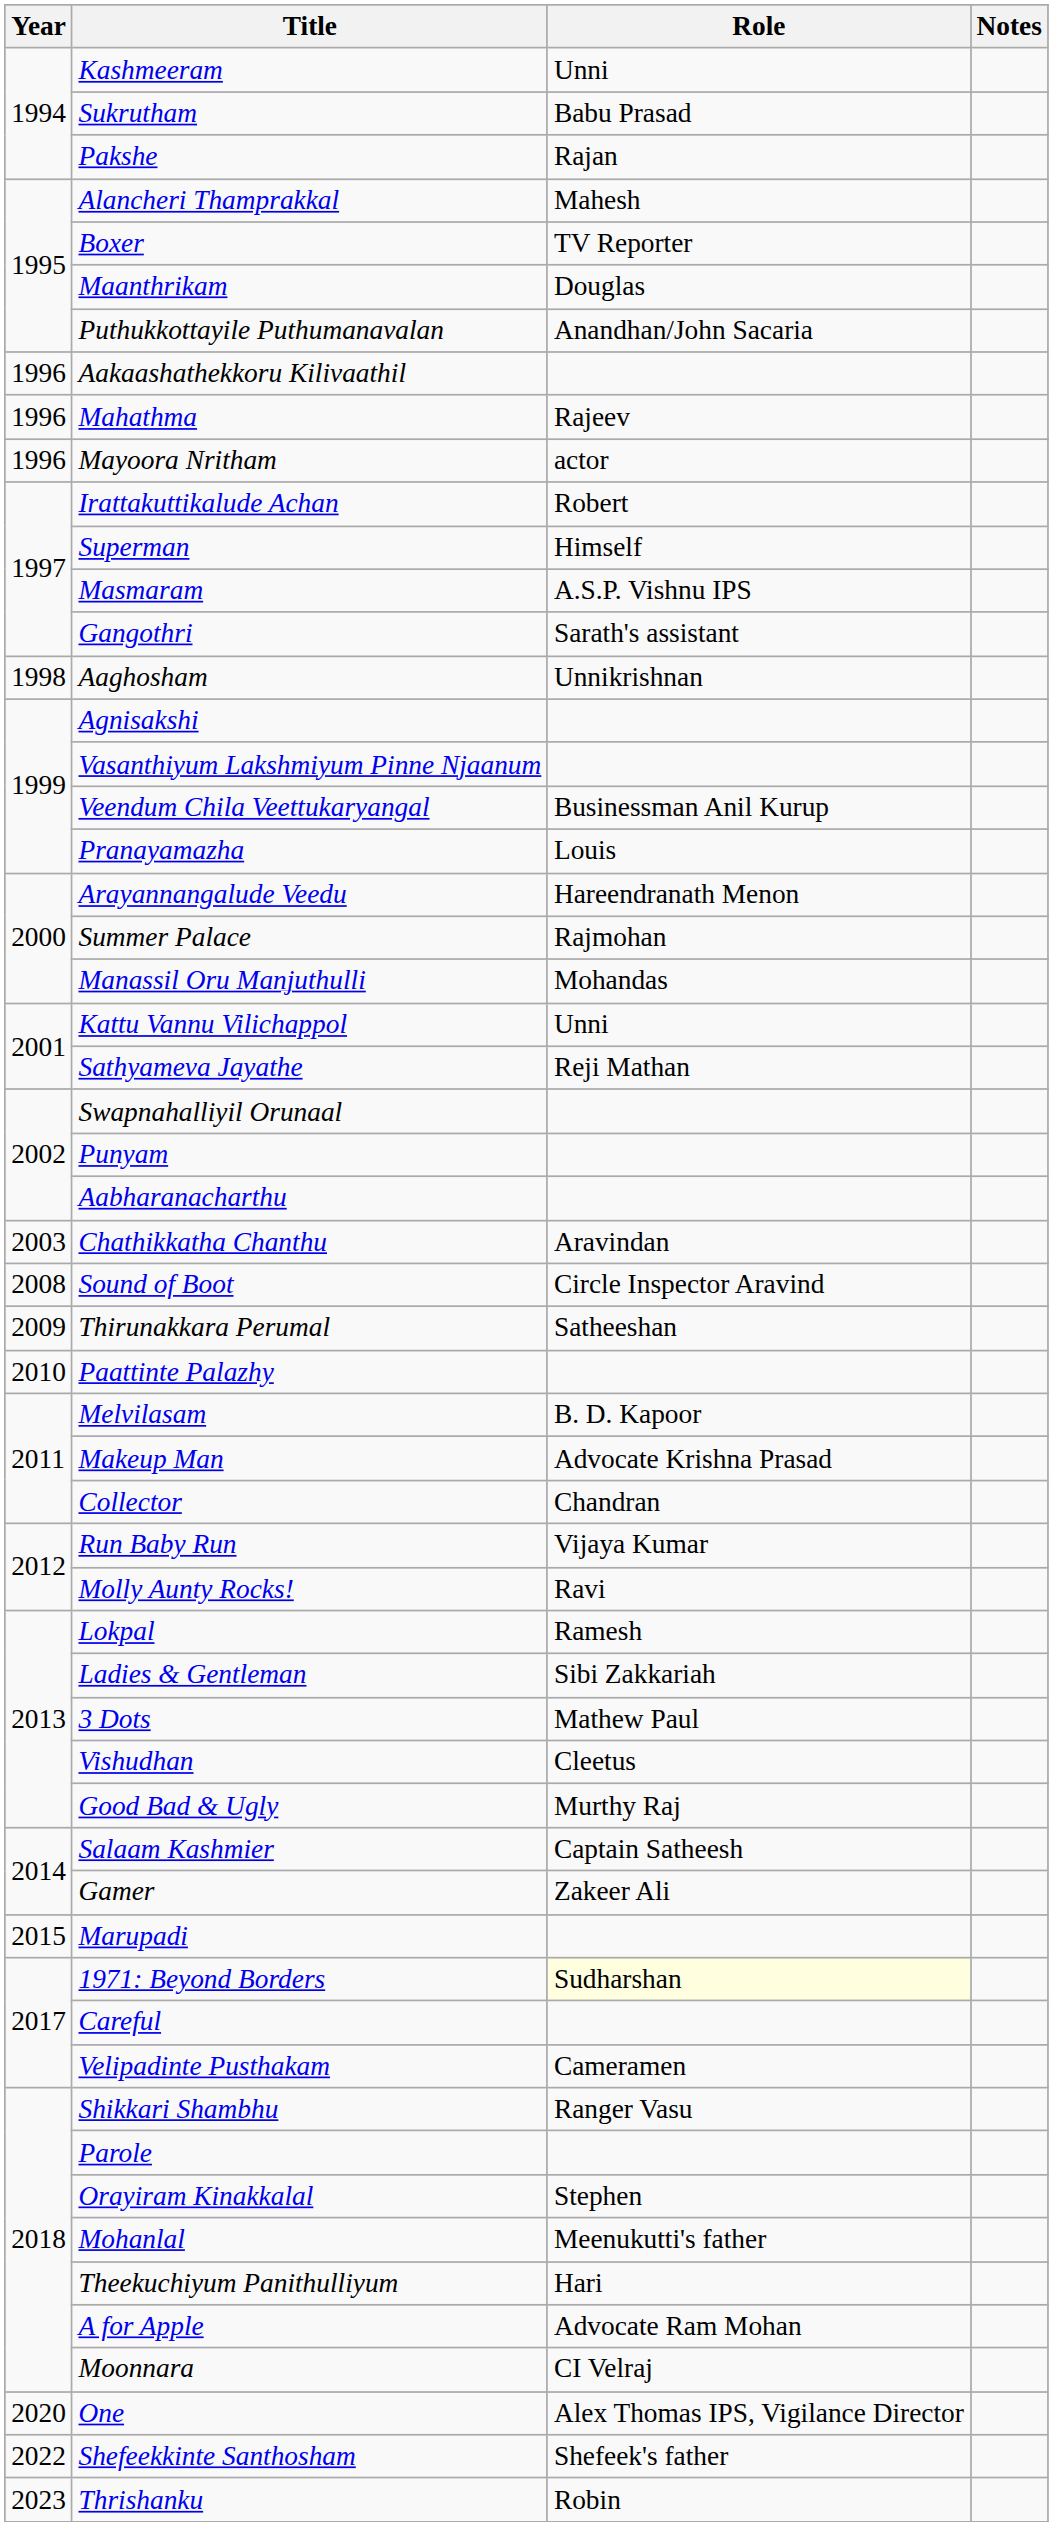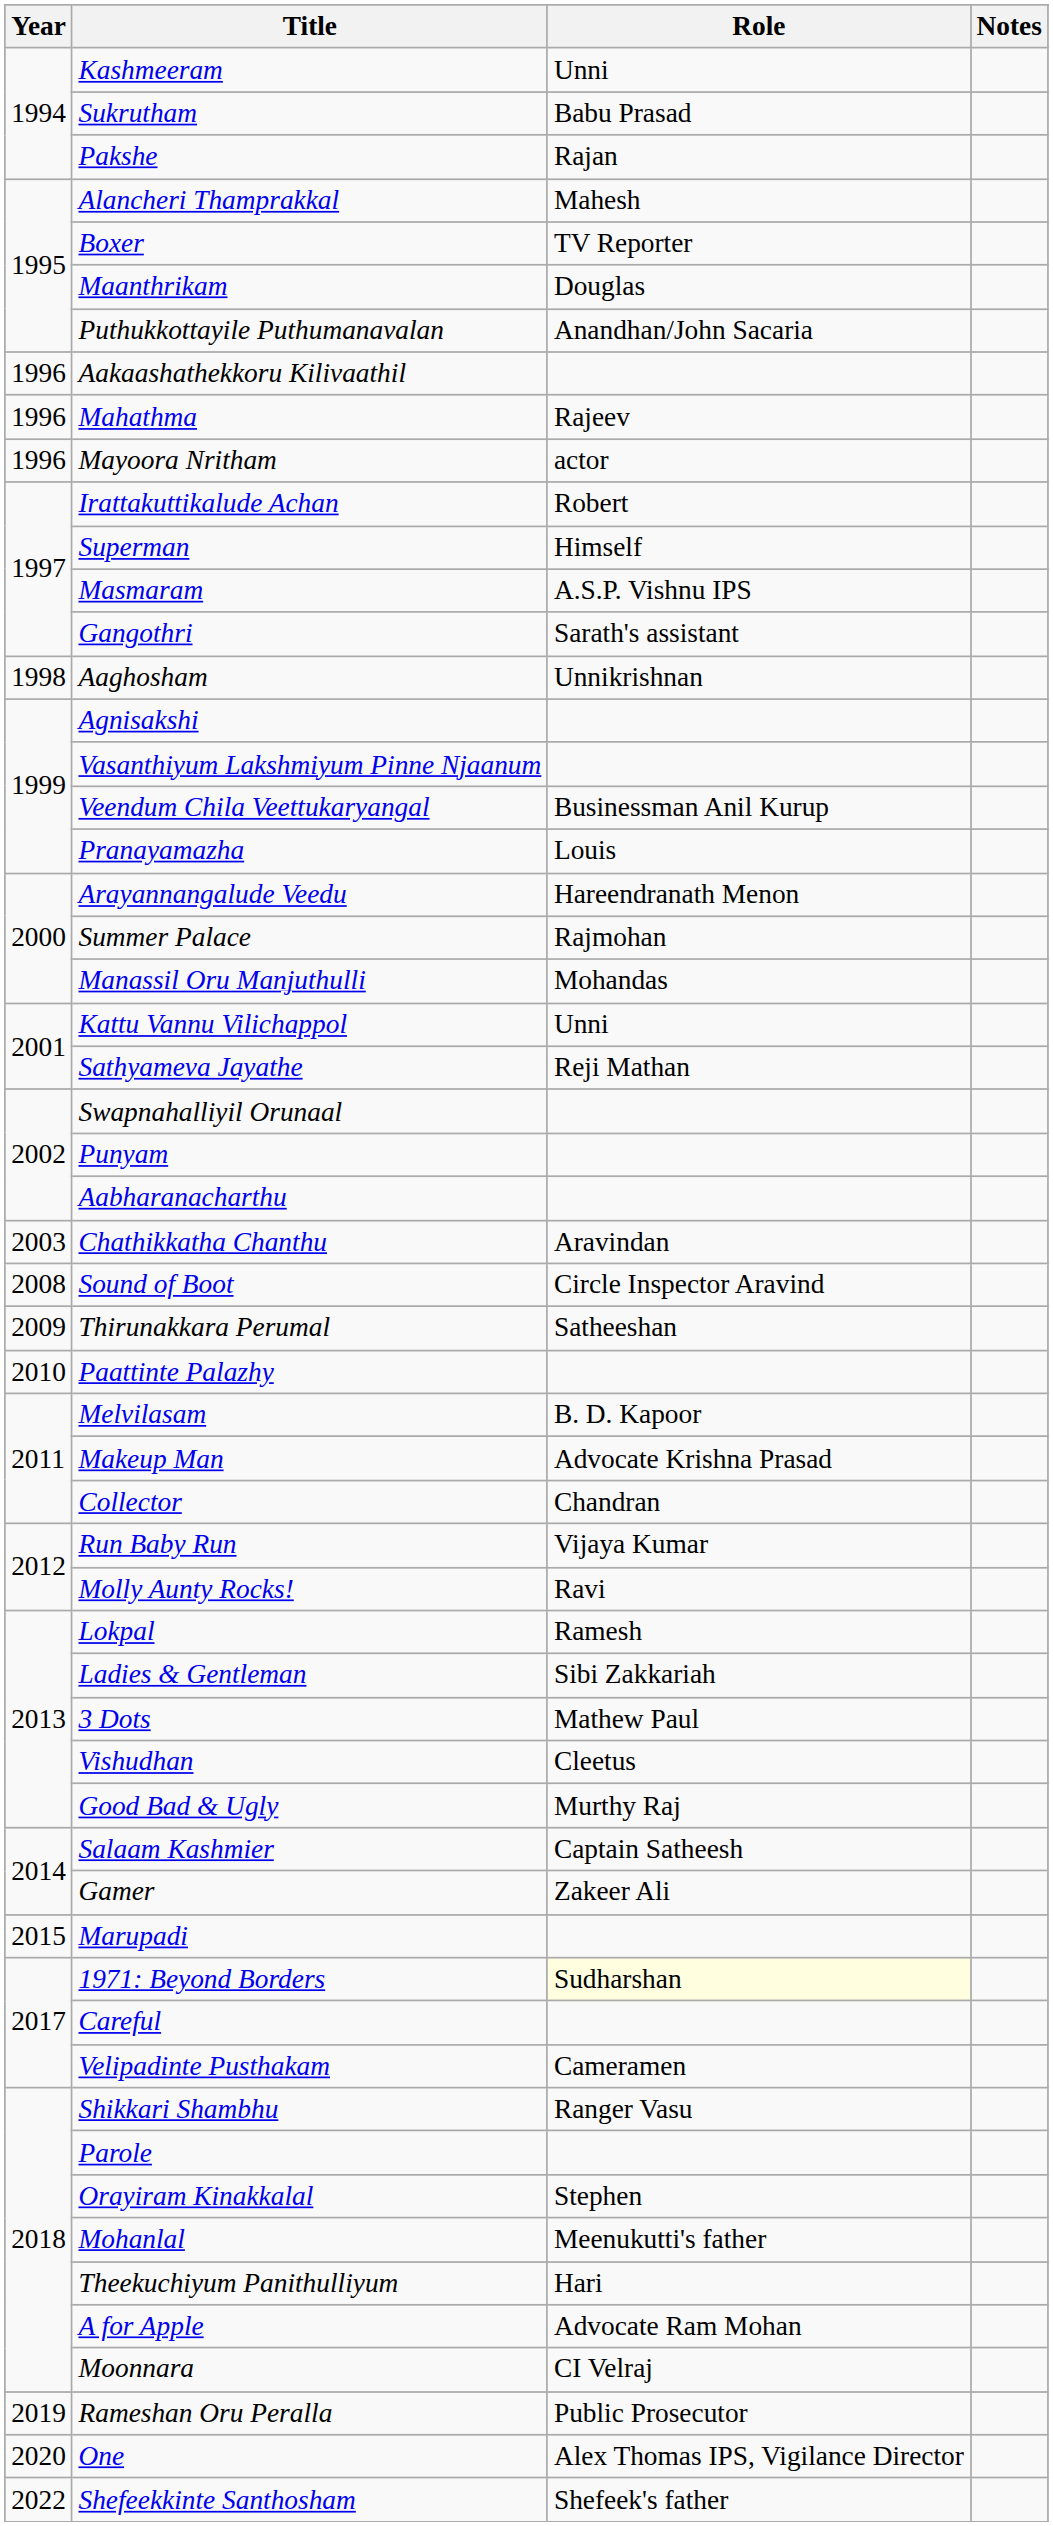+ row: 2019 | Rameshan Oru Peralla | Public Prosecutor
- row: 2023 | Thrishanku | Robin
